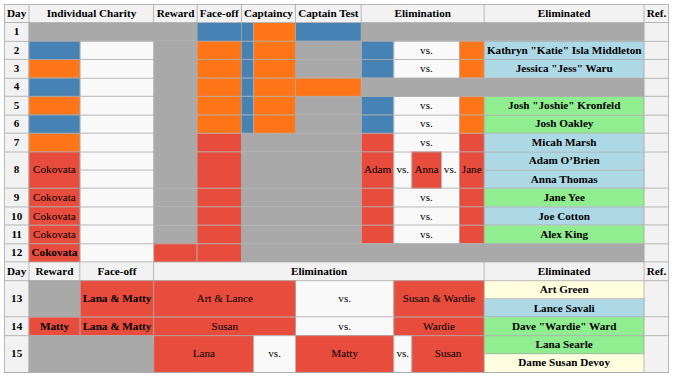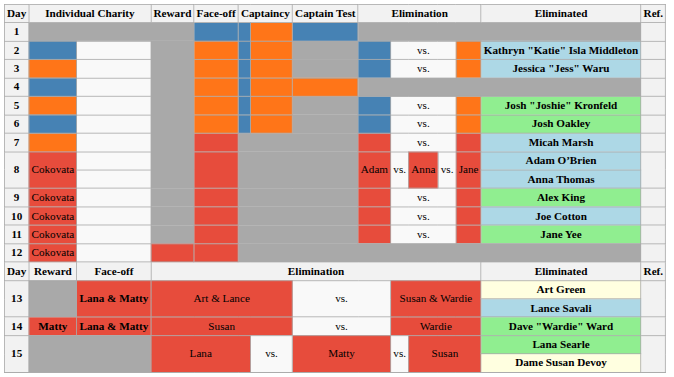9 | Eliminated: Jane Yee -> Alex King
11 | Eliminated: Alex King -> Jane Yee
12 | column 2: bold -> normal
